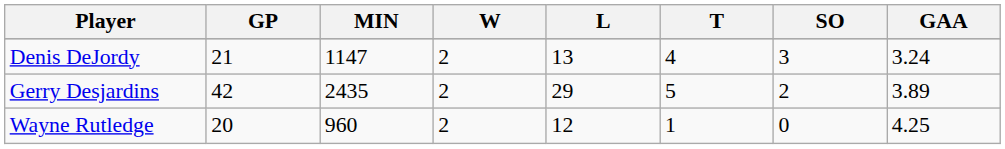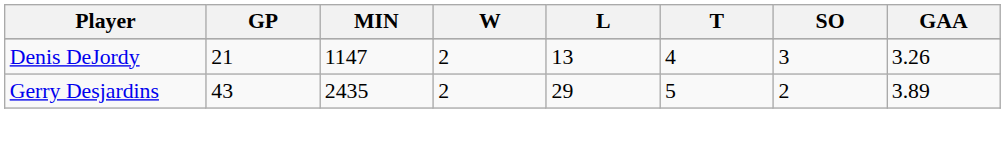Denis DeJordy | GAA: 3.24 -> 3.26
Gerry Desjardins | GP: 42 -> 43
- row: Wayne Rutledge | 20 | 960 | 2 | 12 | 1 | 0 | 4.25
